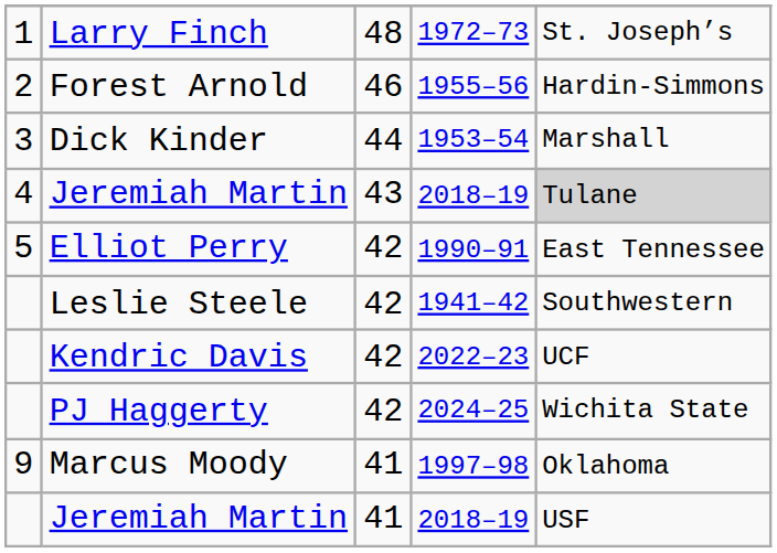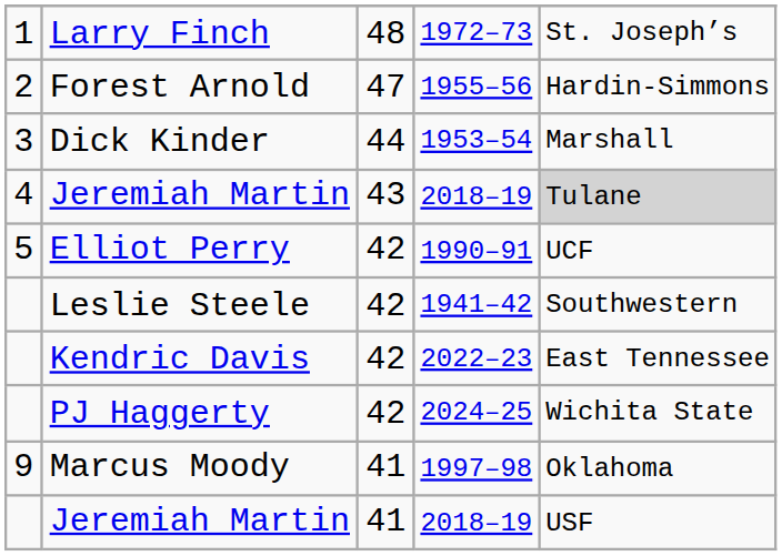Forest Arnold | column 3: 46 -> 47
Elliot Perry | column 5: East Tennessee -> UCF
Kendric Davis | column 5: UCF -> East Tennessee
